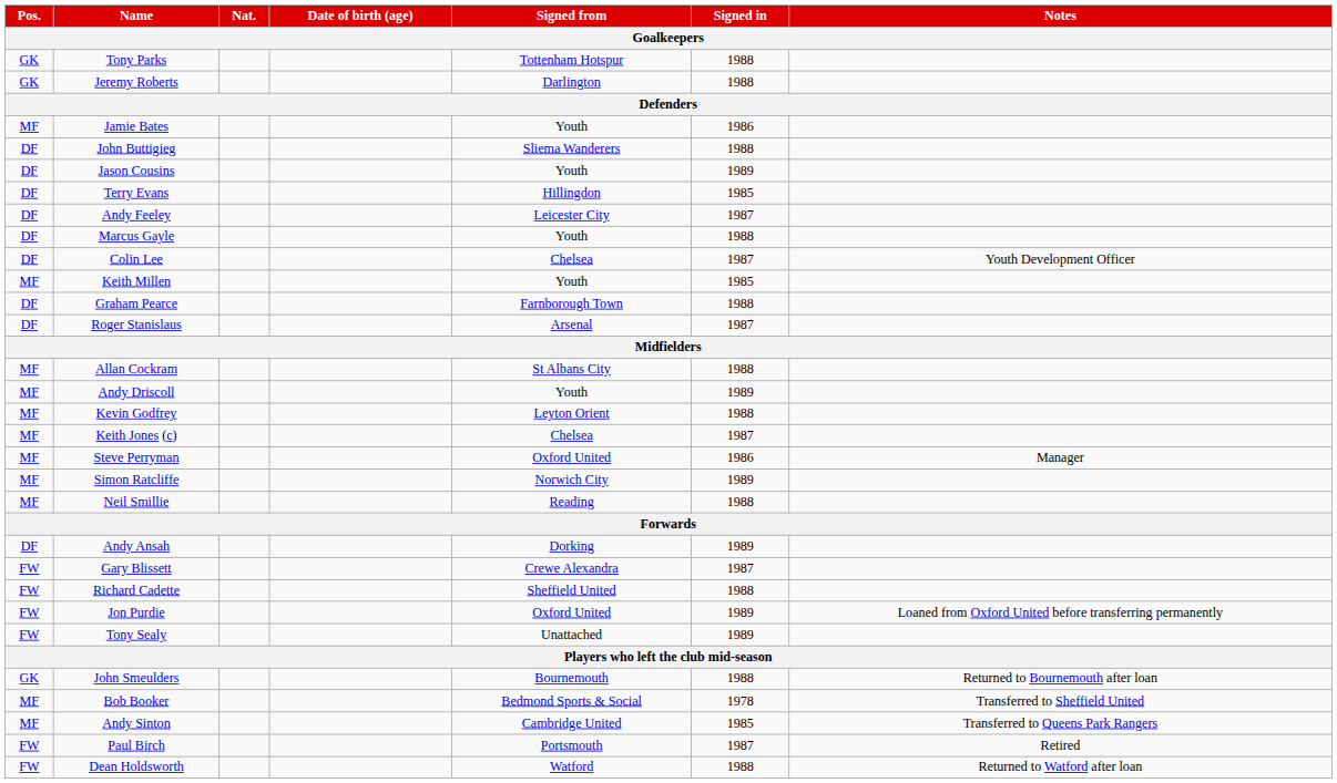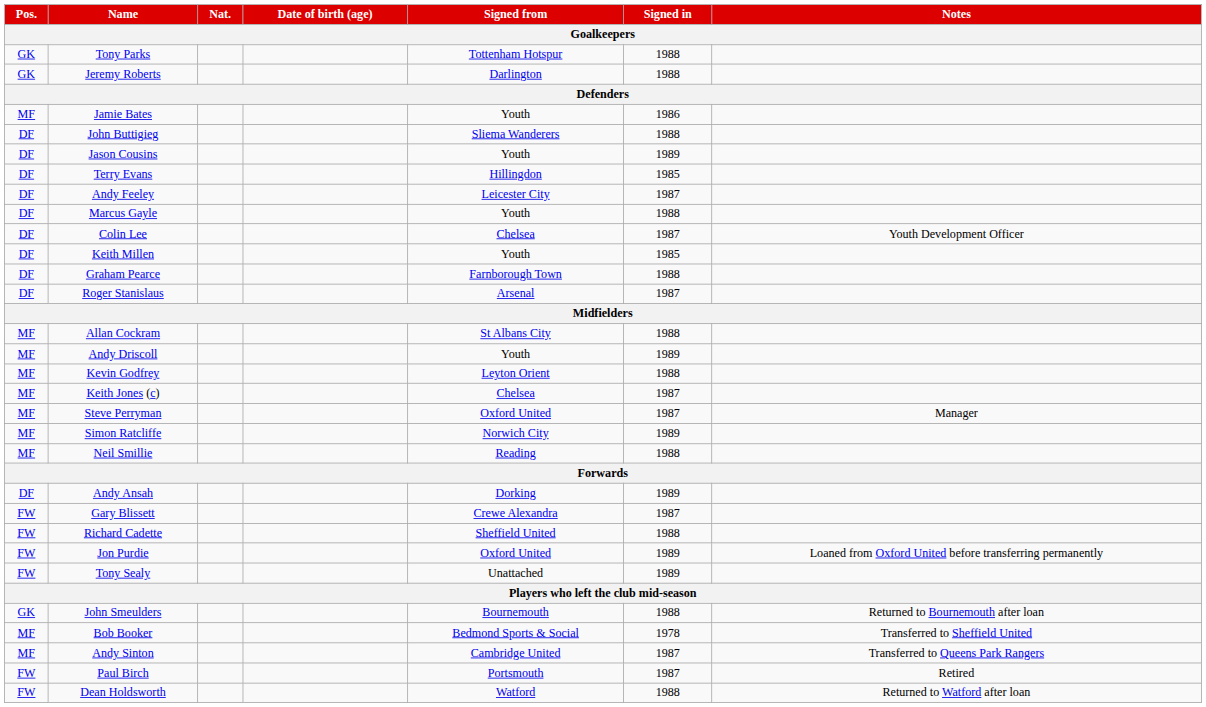Keith Millen | Pos.: MF -> DF
Steve Perryman | Signed in: 1986 -> 1987
Andy Sinton | Signed in: 1985 -> 1987
